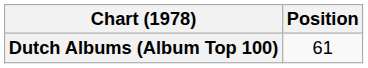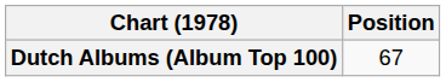Dutch Albums (Album Top 100) | Position: 61 -> 67
